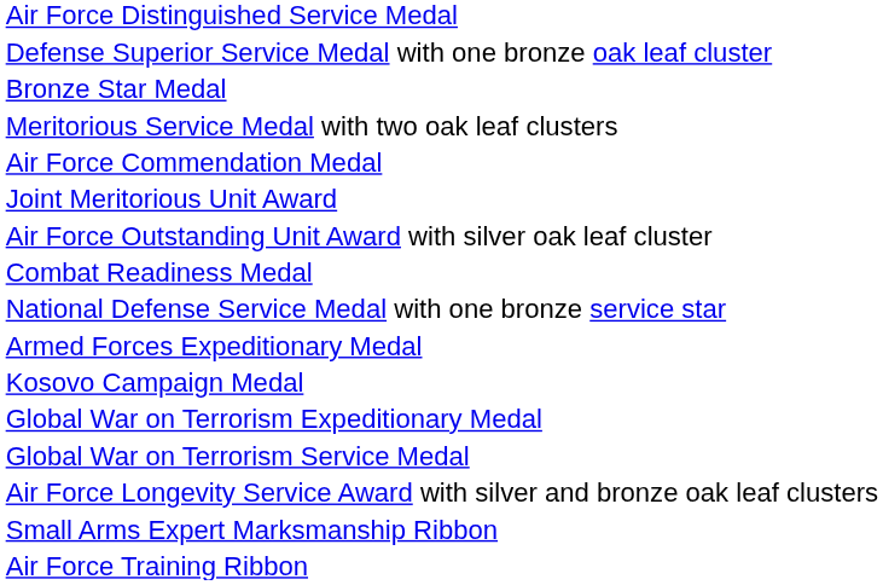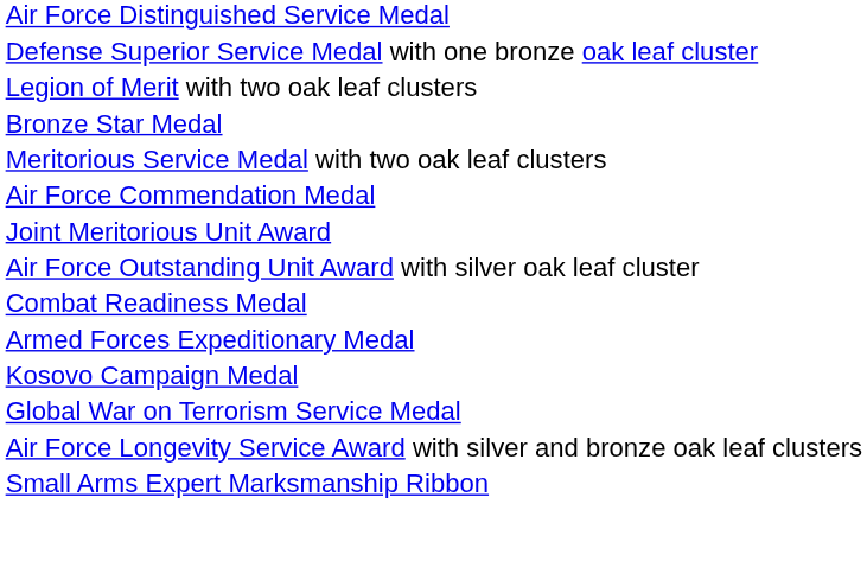+ row: Legion of Merit with two oak leaf clusters
- row: National Defense Service Medal with one bronze service star
- row: Global War on Terrorism Expeditionary Medal
- row: Air Force Training Ribbon
